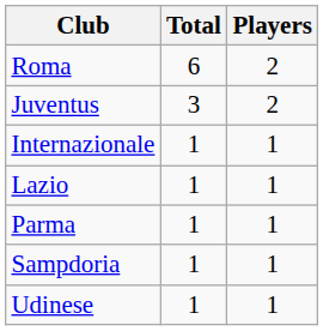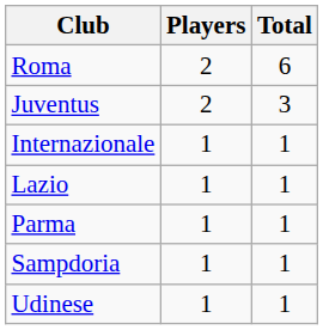columns swapped: Players <-> Total
